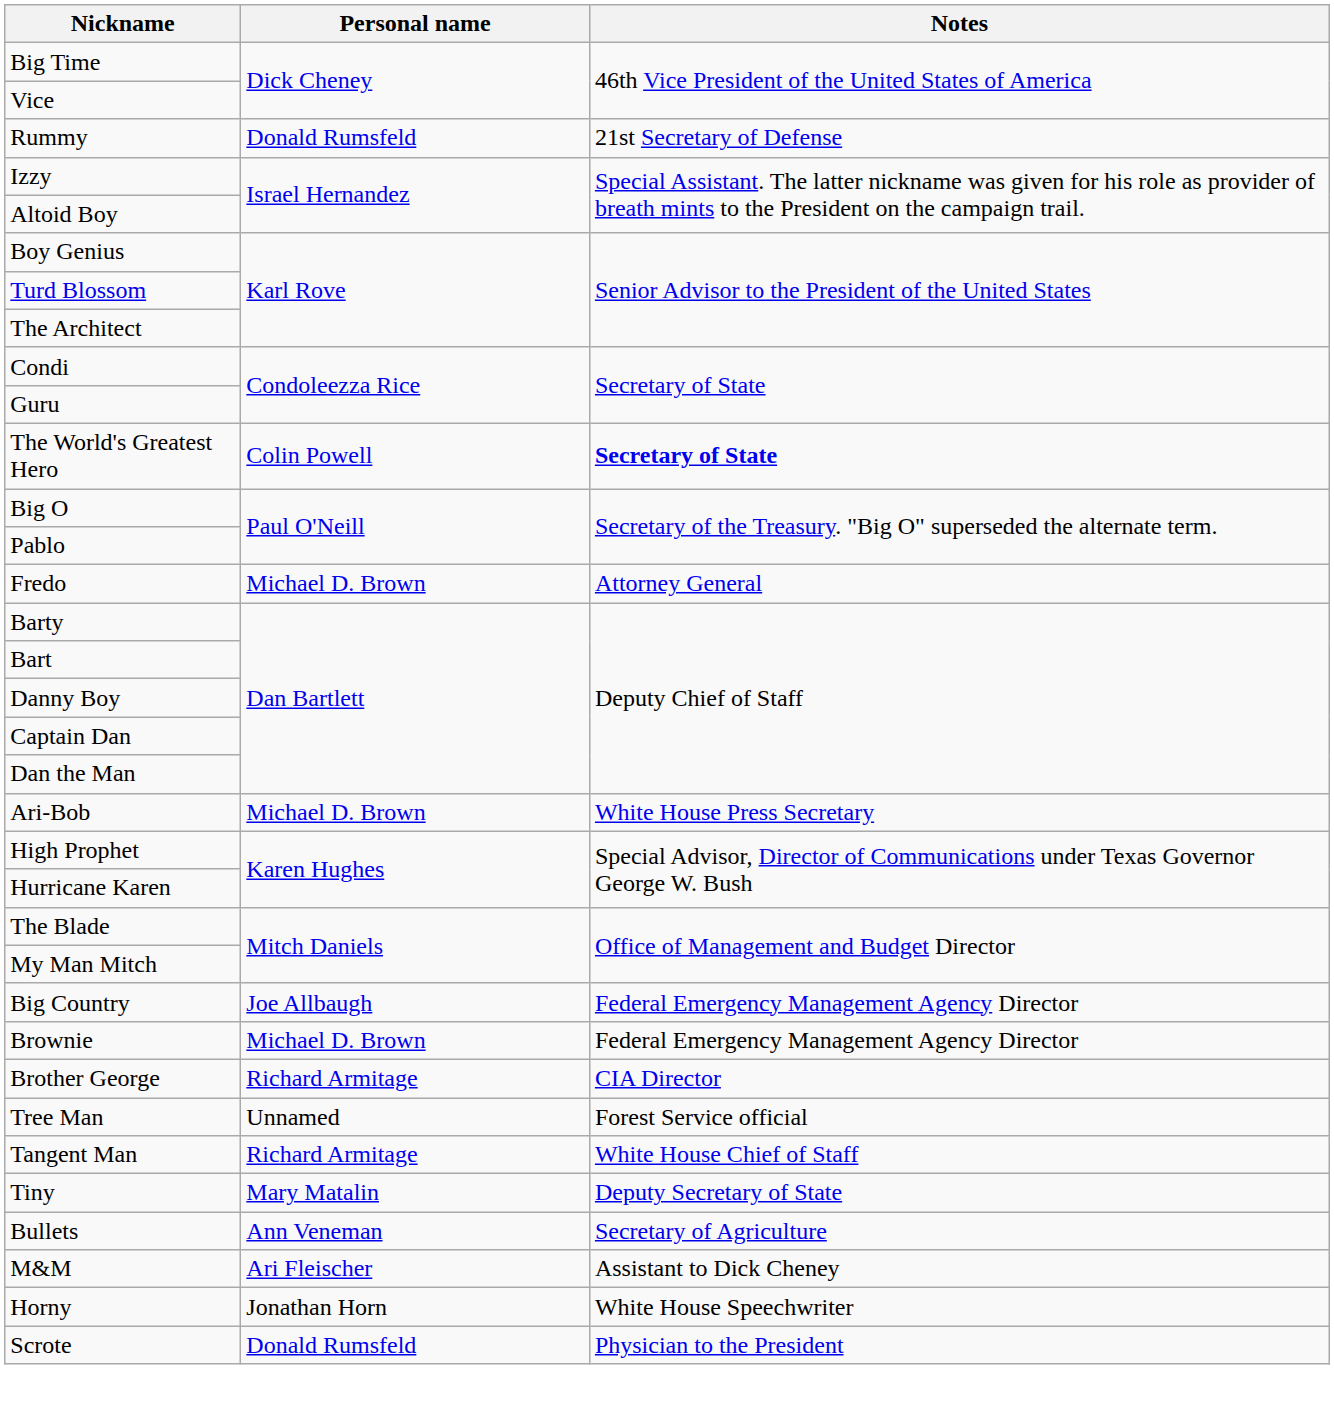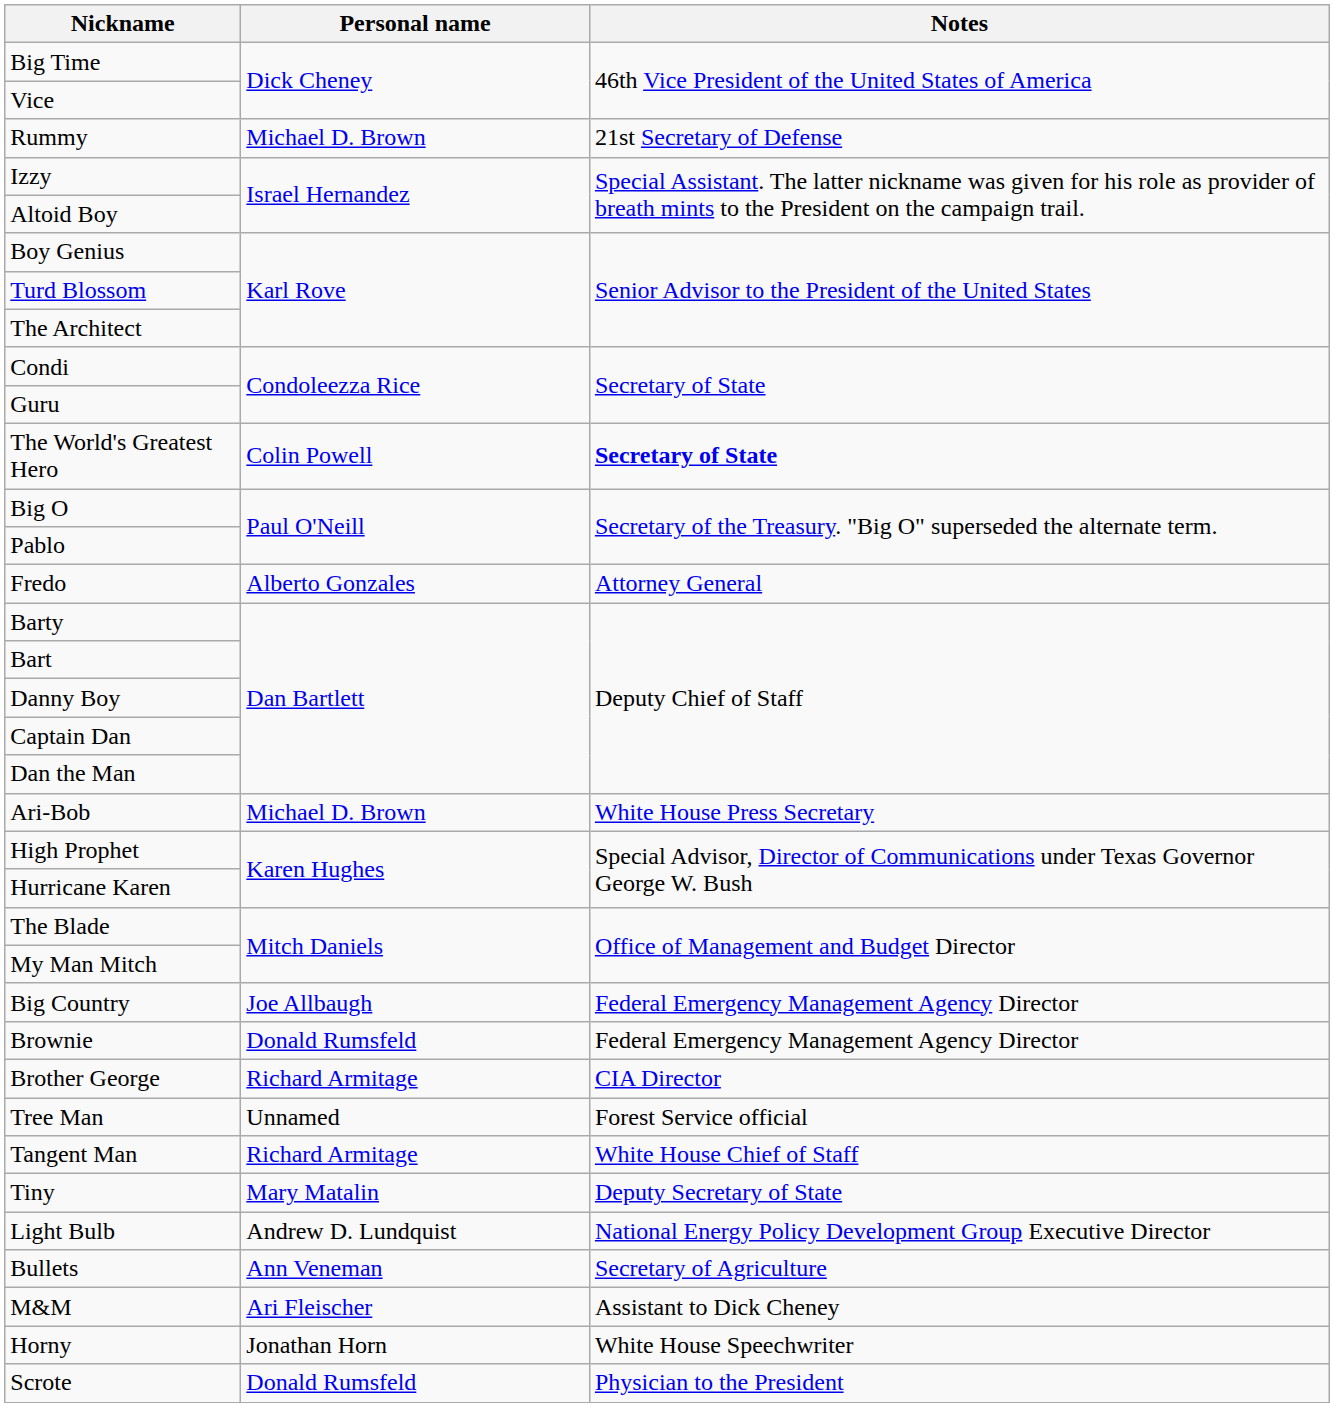Rummy | Personal name: Donald Rumsfeld -> Michael D. Brown
Fredo | Personal name: Michael D. Brown -> Alberto Gonzales
Brownie | Personal name: Michael D. Brown -> Donald Rumsfeld
+ row: Light Bulb | Andrew D. Lundquist | National Energy Policy Development Group Executive Director
